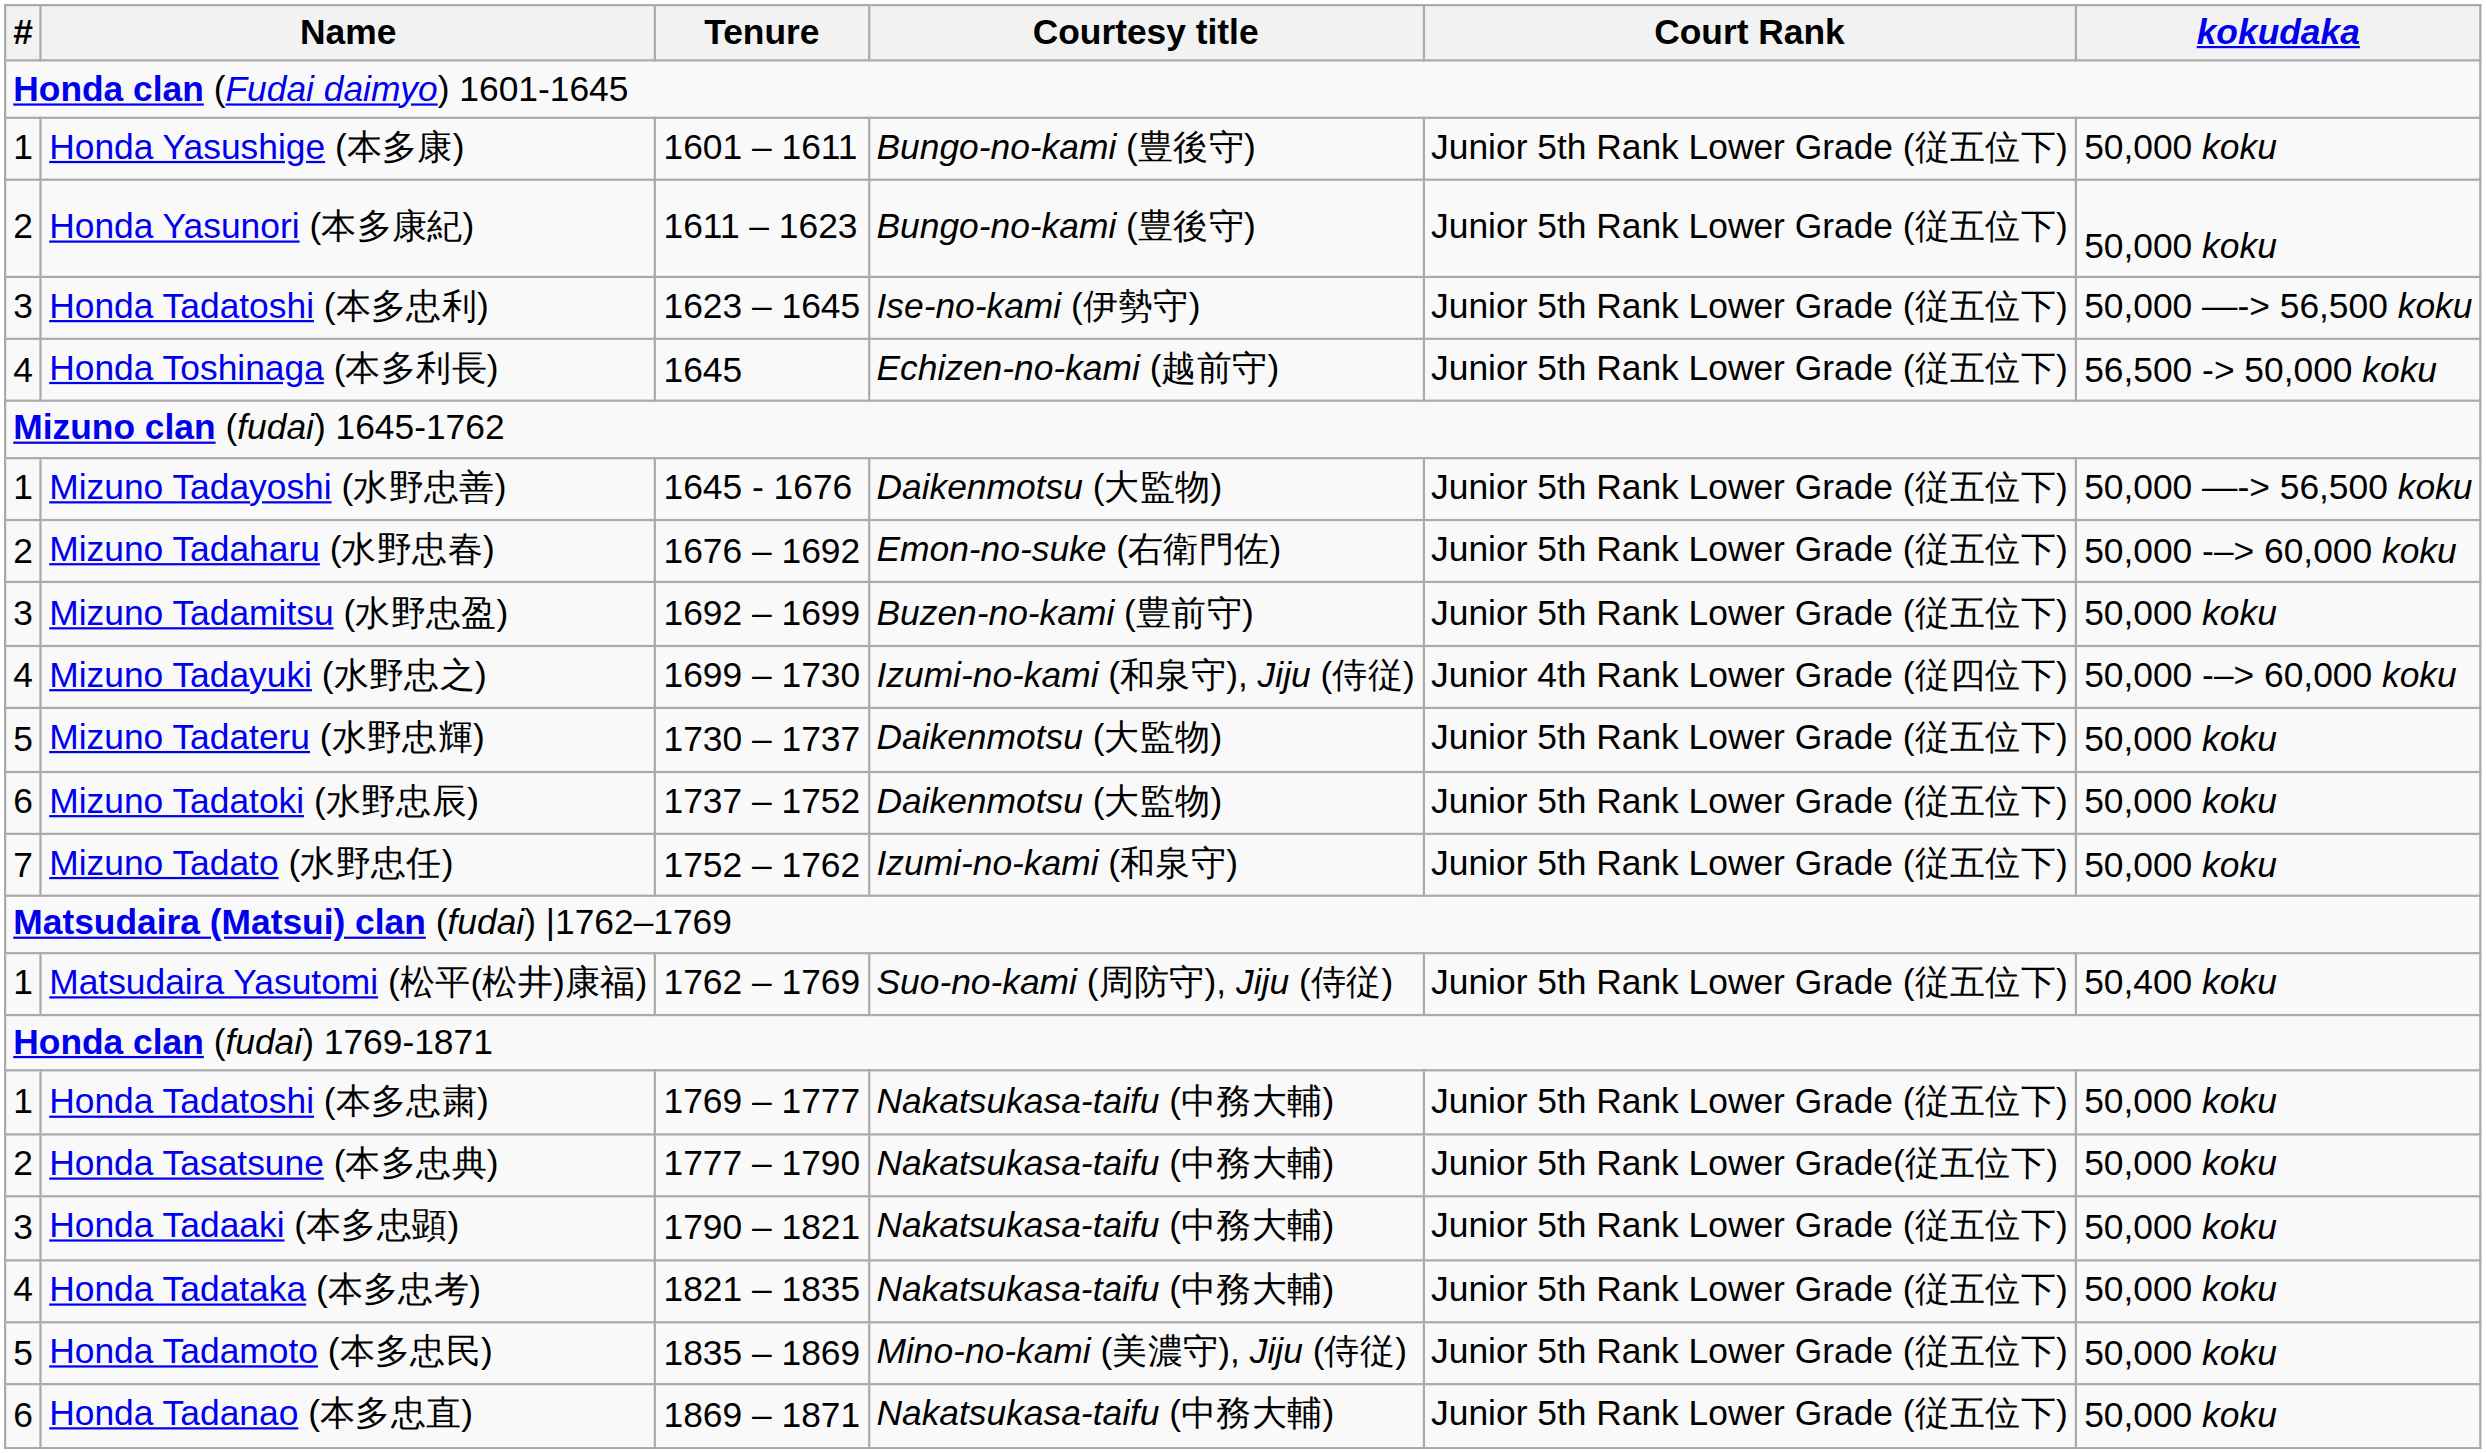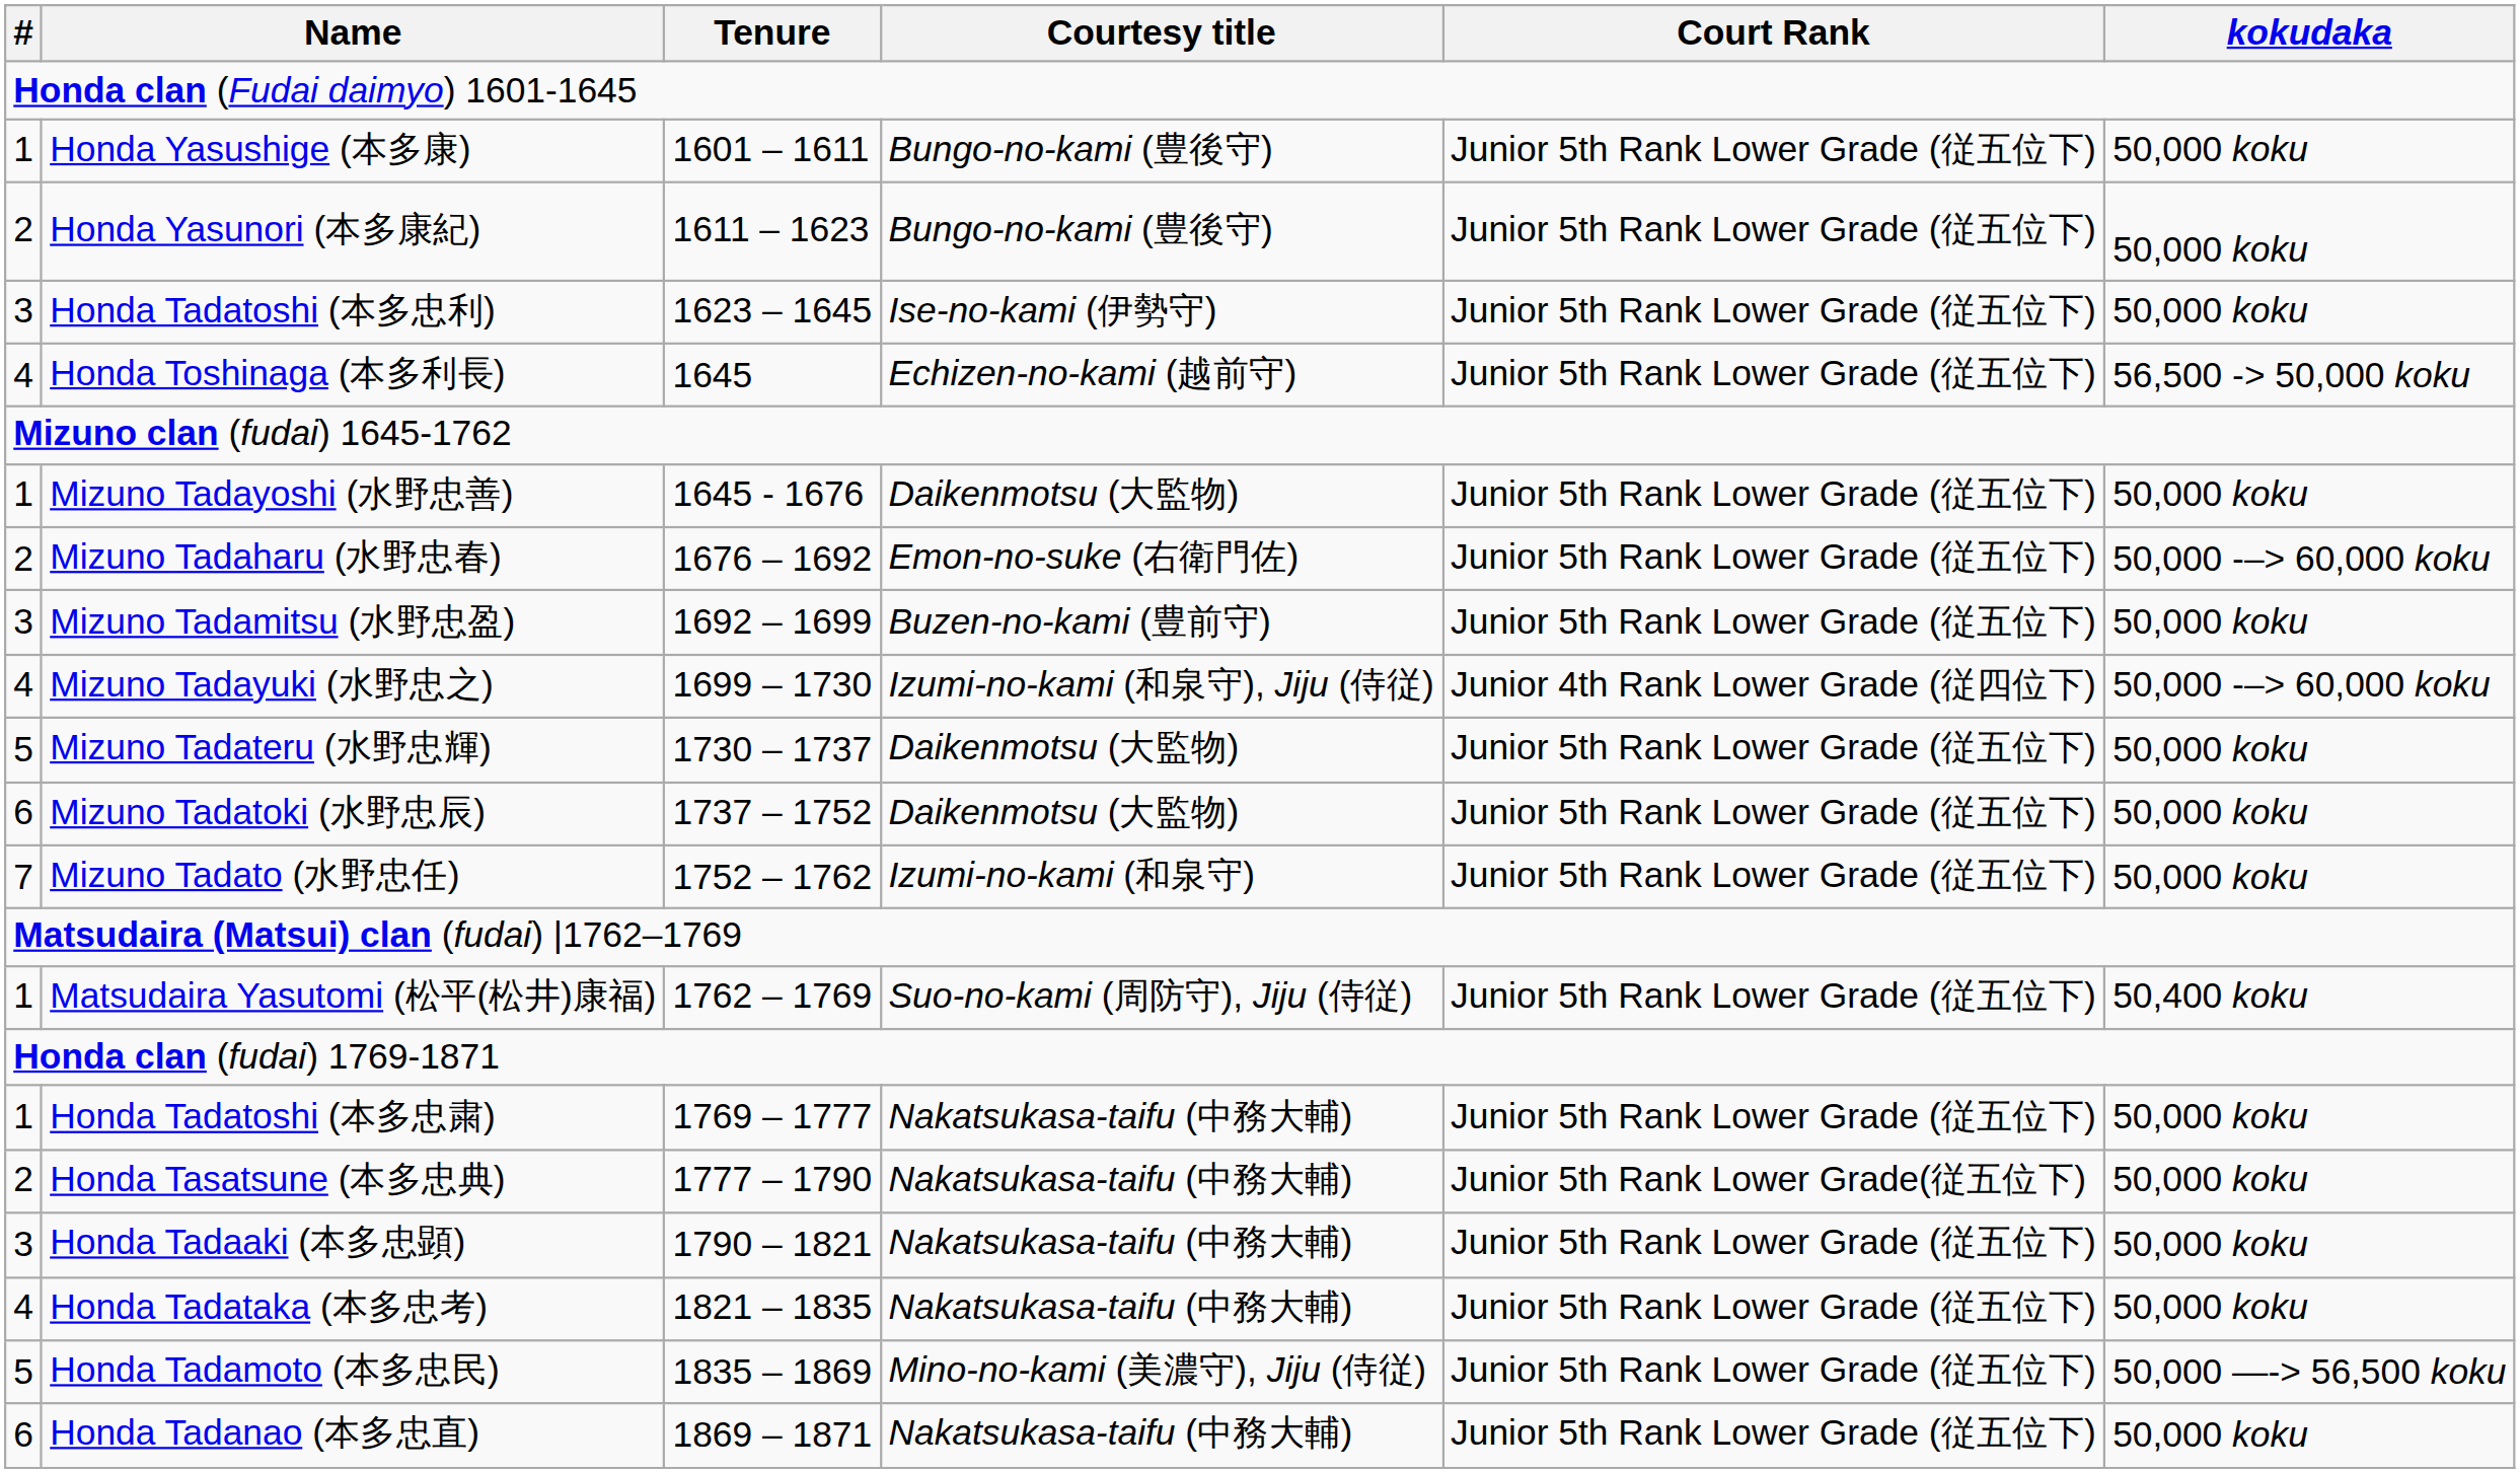Honda Tadatoshi (本多忠利) | kokudaka: 50,000 —-> 56,500 koku -> 50,000 koku
Mizuno Tadayoshi (水野忠善) | kokudaka: 50,000 —-> 56,500 koku -> 50,000 koku
Honda Tadamoto (本多忠民) | kokudaka: 50,000 koku -> 50,000 —-> 56,500 koku
